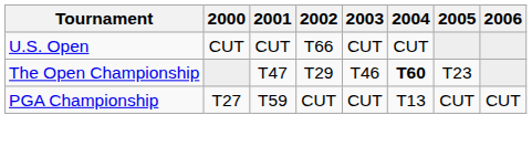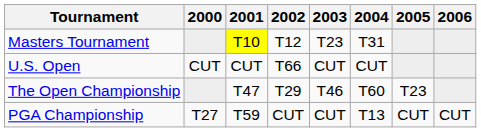+ row: Masters Tournament | T10 | T12 | T23 | T31
The Open Championship | 2004: bold -> normal
